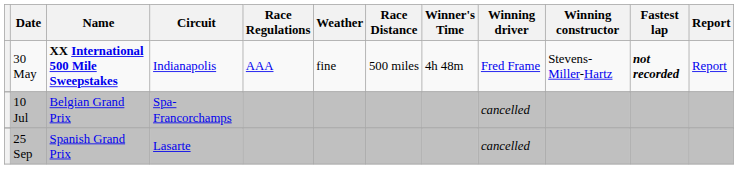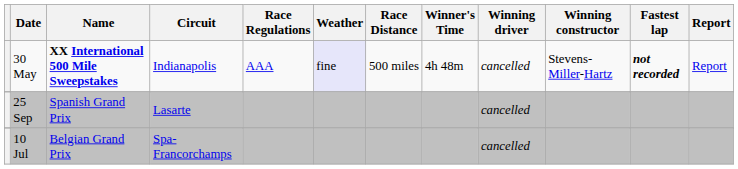30 May | Weather: no background -> lavender background
30 May | Winning driver: Fred Frame -> cancelled
rows swapped: 10 Jul <-> 25 Sep
